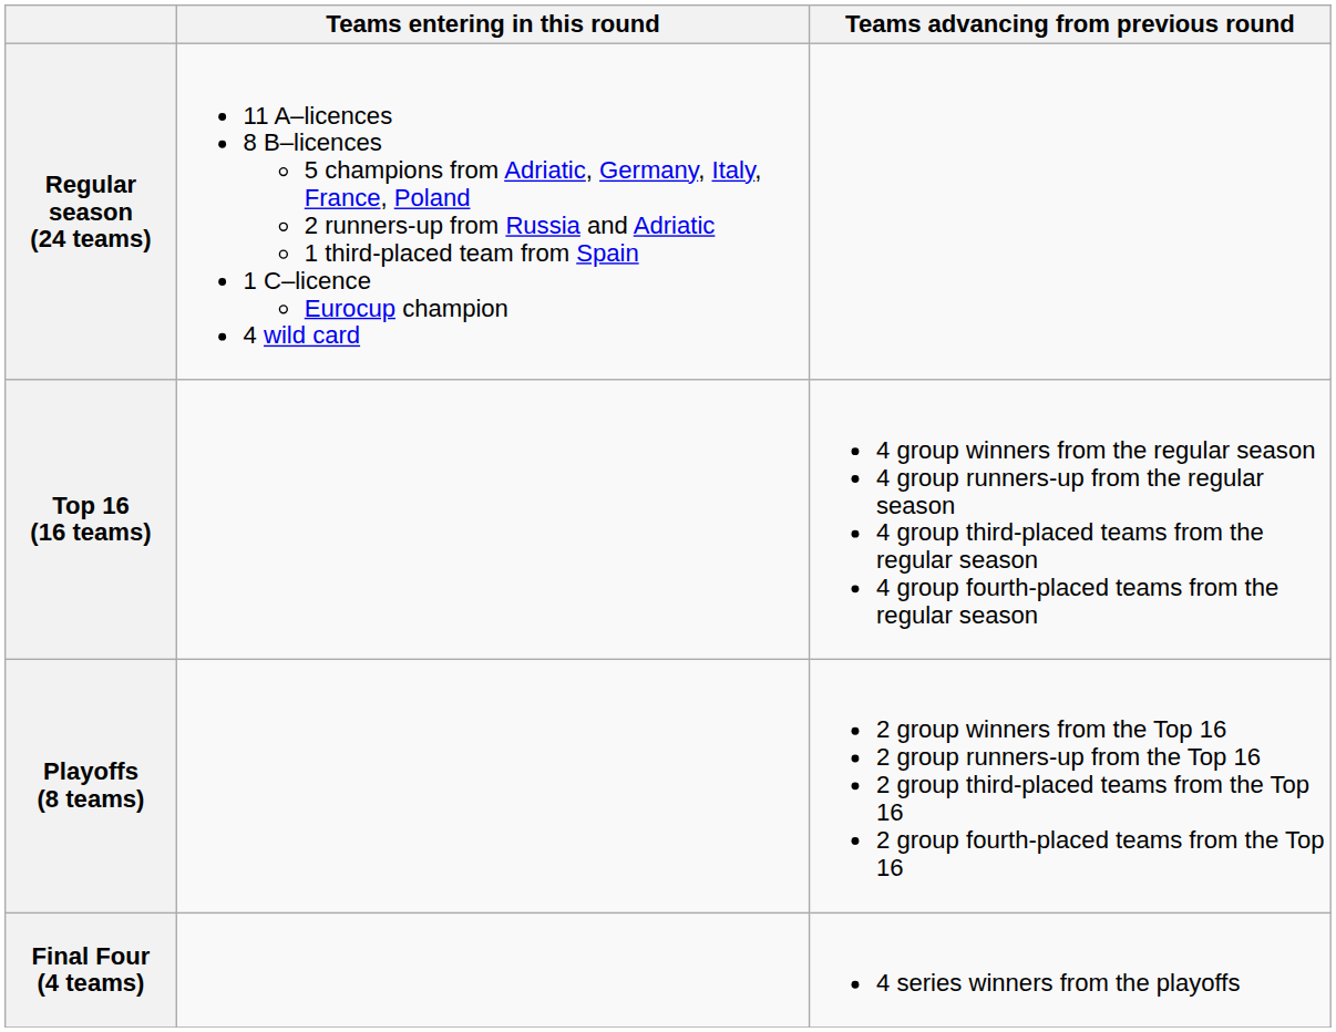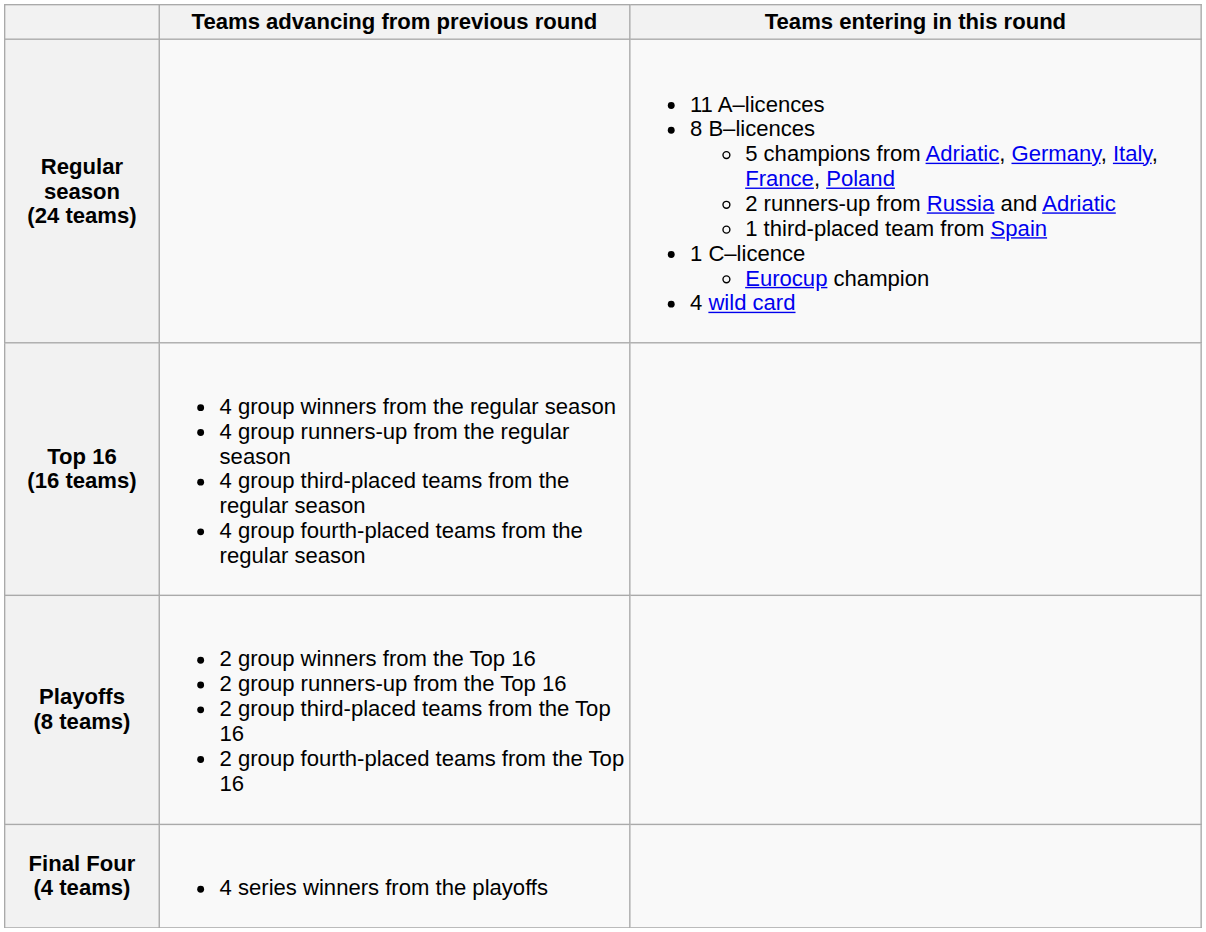columns swapped: Teams entering in this round <-> Teams advancing from previous round
